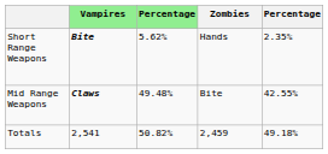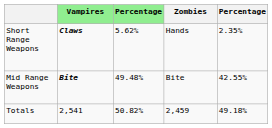Short Range Weapons | Vampires: Bite -> Claws
Mid Range Weapons | Vampires: Claws -> Bite
